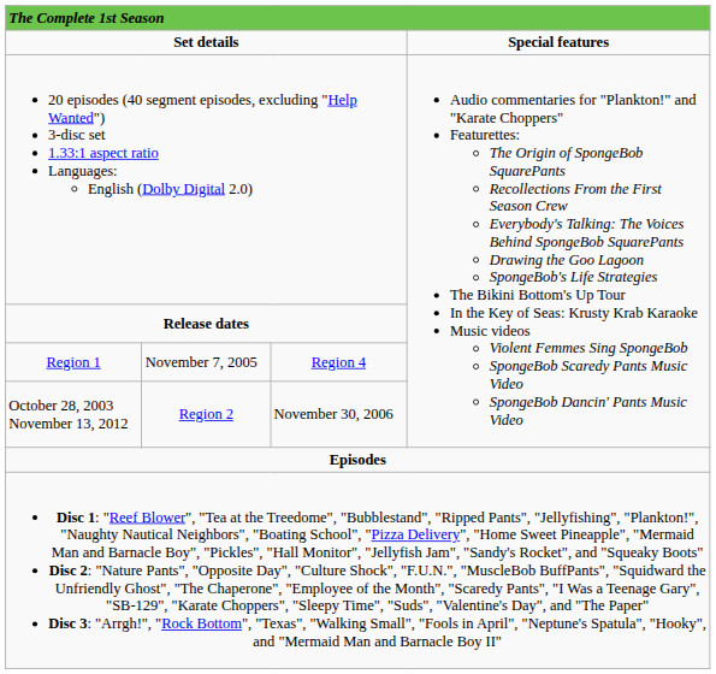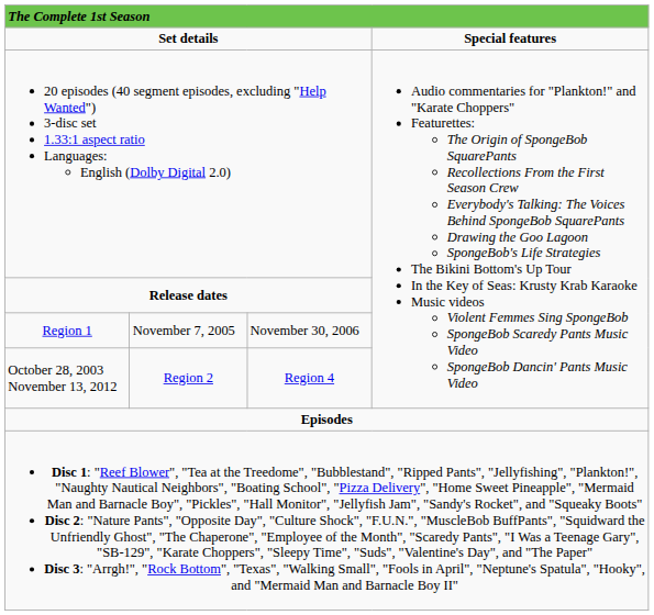Region 1 | column 3: Region 4 -> November 30, 2006
October 28, 2003 November 13, 2012 | column 3: November 30, 2006 -> Region 4
